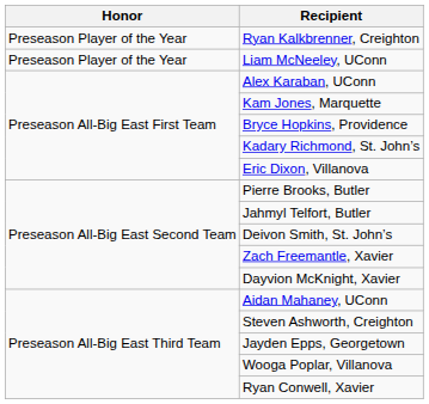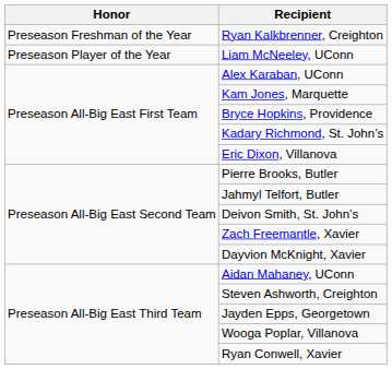Ryan Kalkbrenner, Creighton | Honor: Preseason Player of the Year -> Preseason Freshman of the Year
